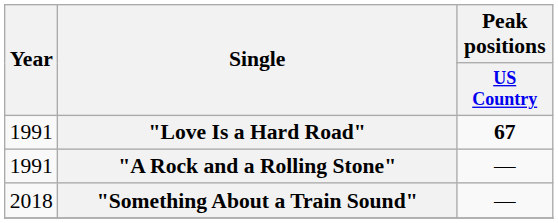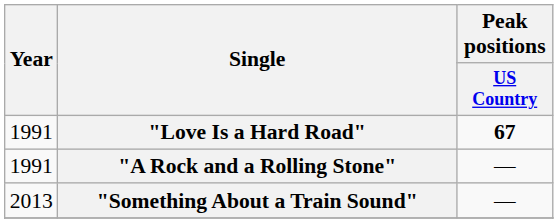"Something About a Train Sound" | Year: 2018 -> 2013
